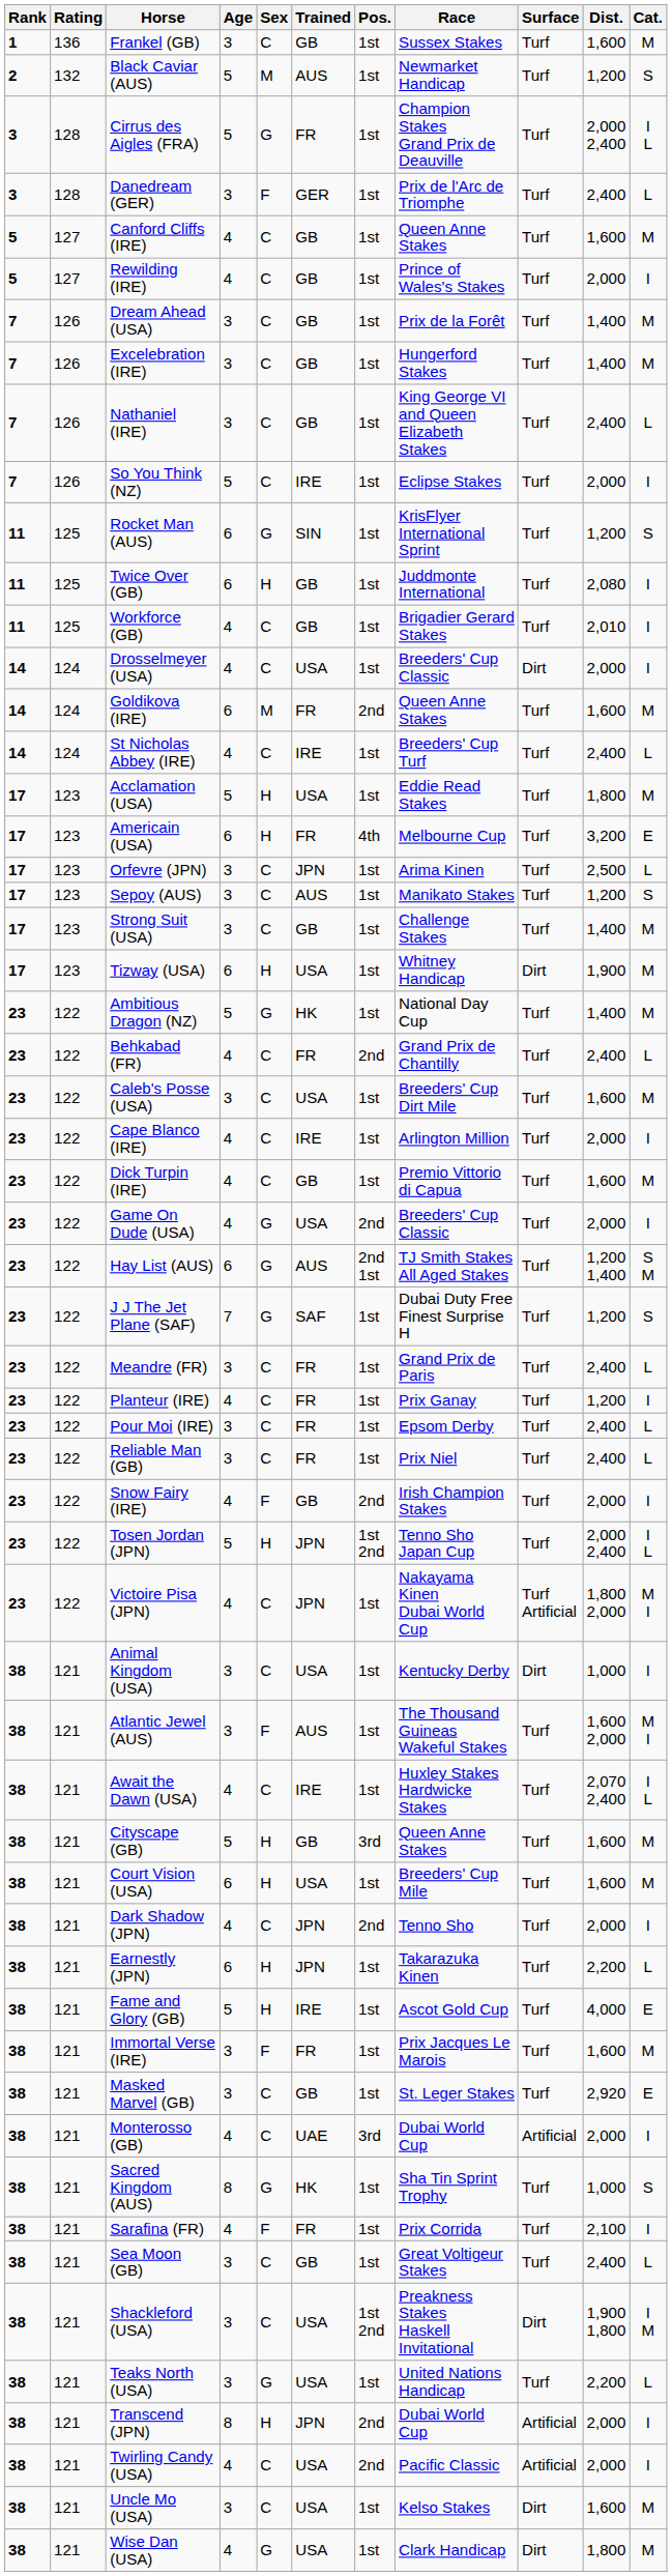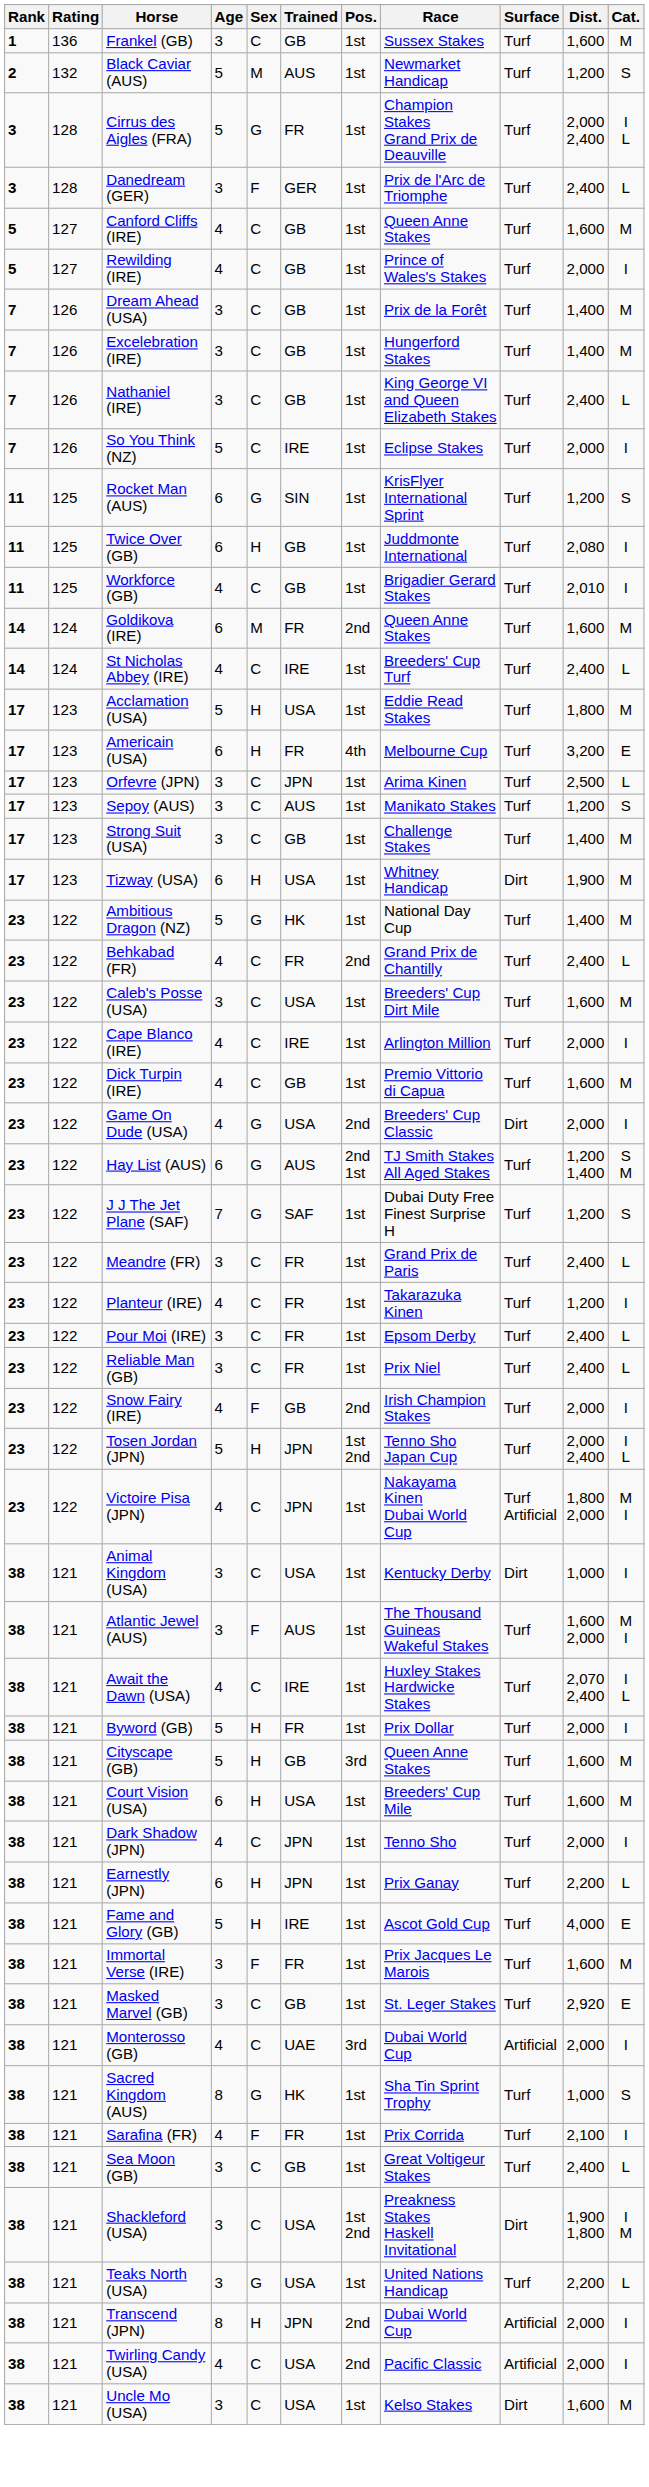- row: 14 | 124 | Drosselmeyer (USA) | 4 | C | USA | 1st | Breeders' Cup Classic | Dirt | 2,000 | I
Game On Dude (USA) | Surface: Turf -> Dirt
Planteur (IRE) | Race: Prix Ganay -> Takarazuka Kinen
+ row: 38 | 121 | Byword (GB) | 5 | H | FR | 1st | Prix Dollar | Turf | 2,000 | I
Dark Shadow (JPN) | Pos.: 2nd -> 1st
Earnestly (JPN) | Race: Takarazuka Kinen -> Prix Ganay
- row: 38 | 121 | Wise Dan (USA) | 4 | G | USA | 1st | Clark Handicap | Dirt | 1,800 | M
